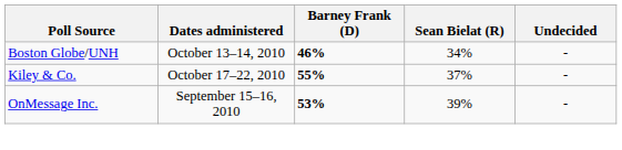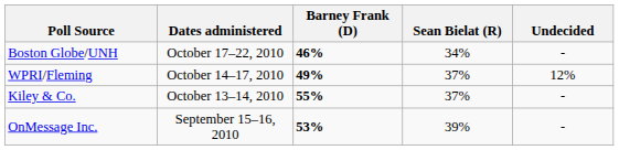Boston Globe/UNH | Dates administered: October 13–14, 2010 -> October 17–22, 2010
+ row: WPRI/Fleming | October 14–17, 2010 | 49% | 37% | 12%
Kiley & Co. | Dates administered: October 17–22, 2010 -> October 13–14, 2010
